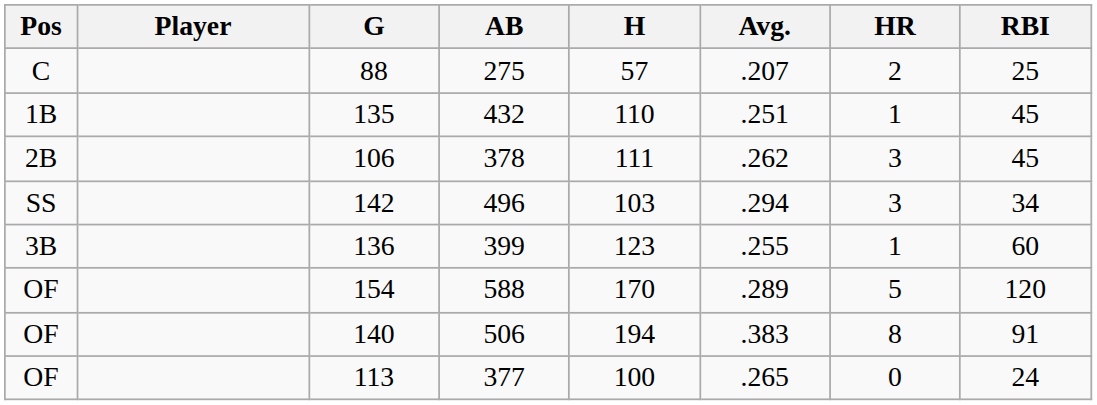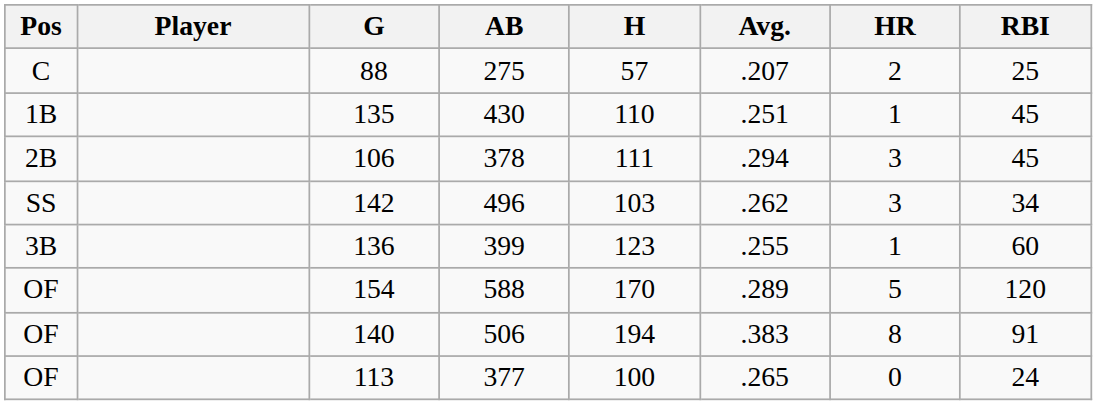135 | AB: 432 -> 430
106 | Avg.: .262 -> .294
142 | Avg.: .294 -> .262
